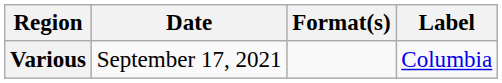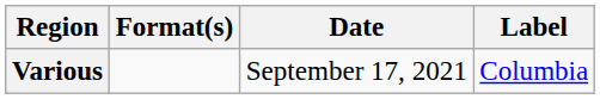columns swapped: Date <-> Format(s)
